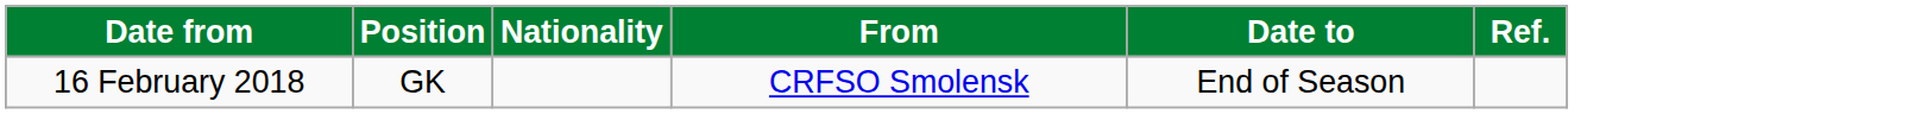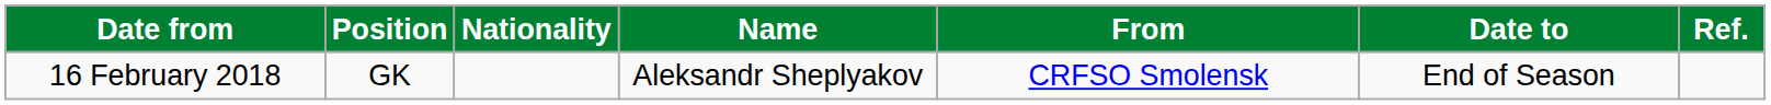+ column: Name | Aleksandr Sheplyakov
